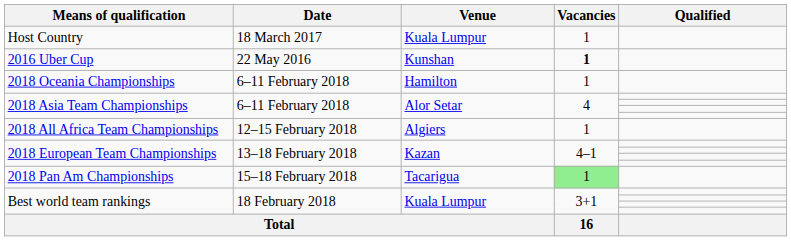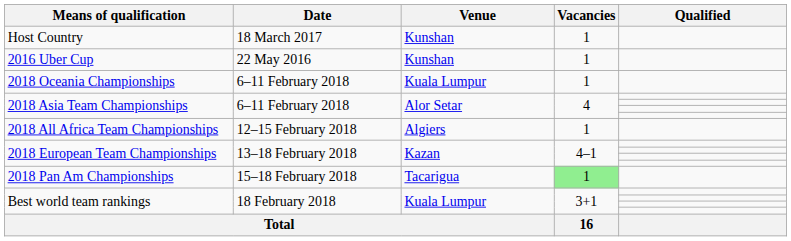Host Country | Venue: Kuala Lumpur -> Kunshan
2016 Uber Cup | Vacancies: bold -> normal
2018 Oceania Championships | Venue: Hamilton -> Kuala Lumpur
